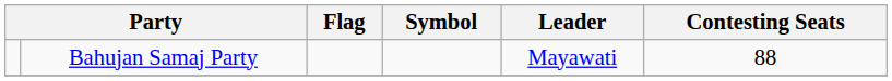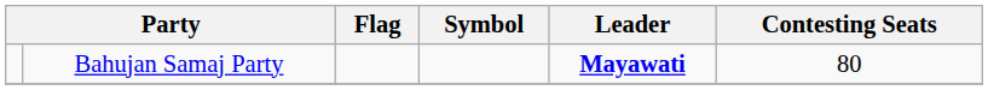Bahujan Samaj Party | Leader: normal -> bold
Bahujan Samaj Party | Contesting Seats: 88 -> 80
